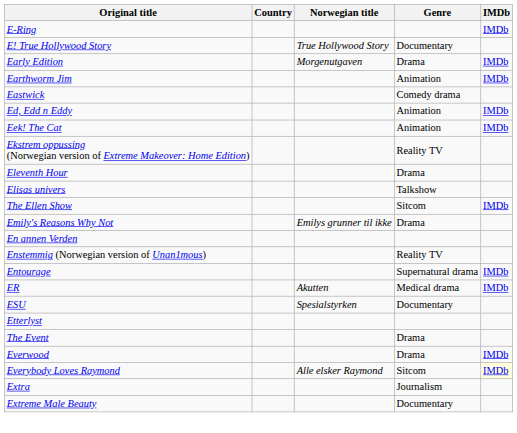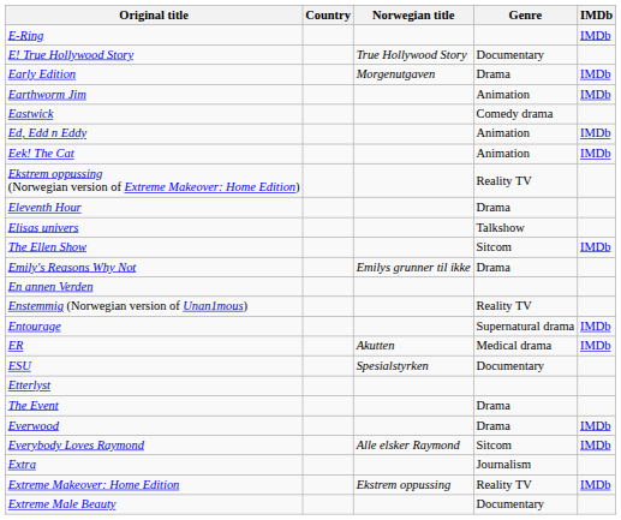Everybody Loves Raymond | IMDb: lightyellow background -> no background
+ row: Extreme Makeover: Home Edition | Ekstrem oppussing | Reality TV | IMDb
